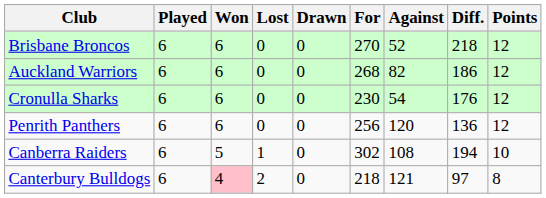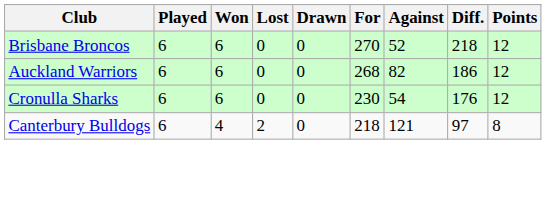- row: Penrith Panthers | 6 | 6 | 0 | 0 | 256 | 120 | 136 | 12
- row: Canberra Raiders | 6 | 5 | 1 | 0 | 302 | 108 | 194 | 10
Canterbury Bulldogs | Won: pink background -> no background
